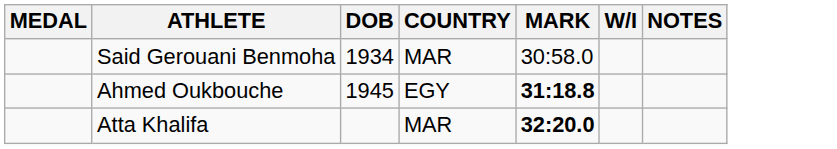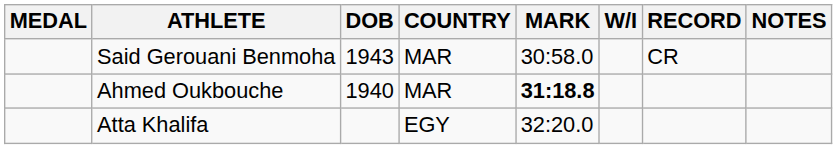+ column: RECORD | CR
Said Gerouani Benmoha | DOB: 1934 -> 1943
Ahmed Oukbouche | DOB: 1945 -> 1940
Ahmed Oukbouche | COUNTRY: EGY -> MAR
Atta Khalifa | COUNTRY: MAR -> EGY
Atta Khalifa | MARK: bold -> normal
